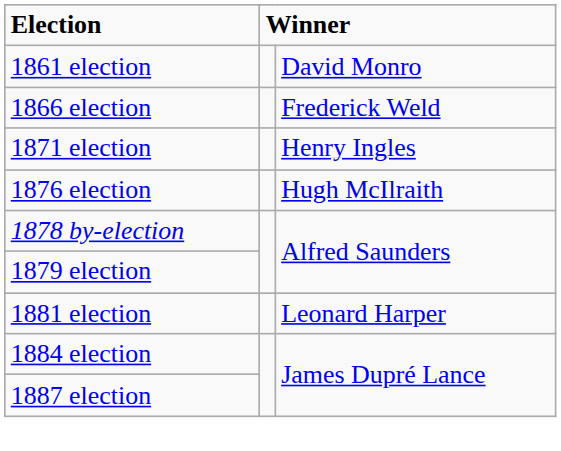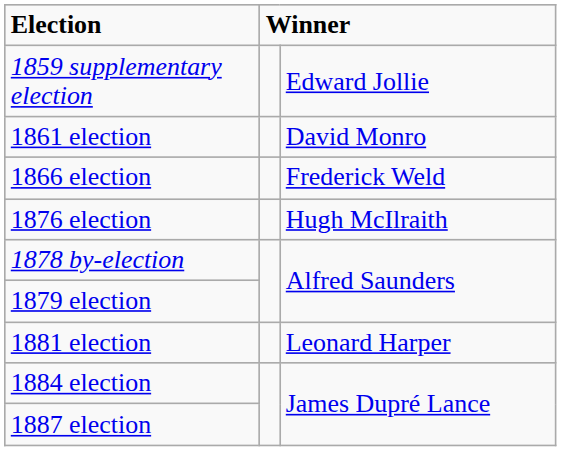+ row: 1859 supplementary election | Edward Jollie
- row: 1871 election | Henry Ingles
